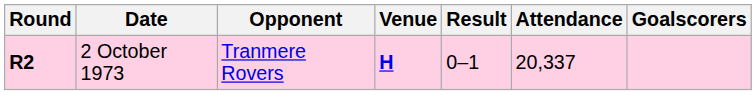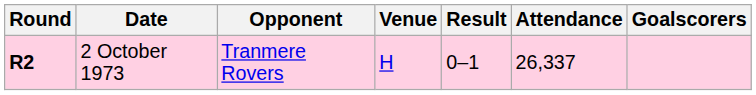2 October 1973 | Venue: bold -> normal
2 October 1973 | Attendance: 20,337 -> 26,337
